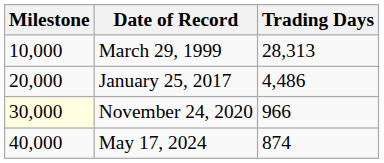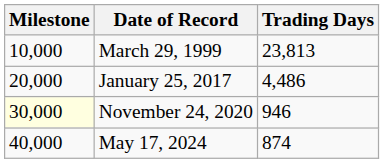March 29, 1999 | Trading Days: 28,313 -> 23,813
November 24, 2020 | Trading Days: 966 -> 946
